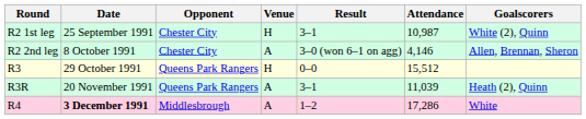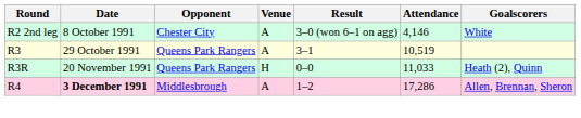- row: R2 1st leg | 25 September 1991 | Chester City | H | 3–1 | 10,987 | White (2), Quinn
R2 2nd leg | Goalscorers: Allen, Brennan, Sheron -> White
R3 | Venue: H -> A
R3 | Result: 0–0 -> 3–1
R3 | Attendance: 15,512 -> 10,519
R3R | Venue: A -> H
R3R | Result: 3–1 -> 0–0
R3R | Attendance: 11,039 -> 11,033
R4 | Goalscorers: White -> Allen, Brennan, Sheron
